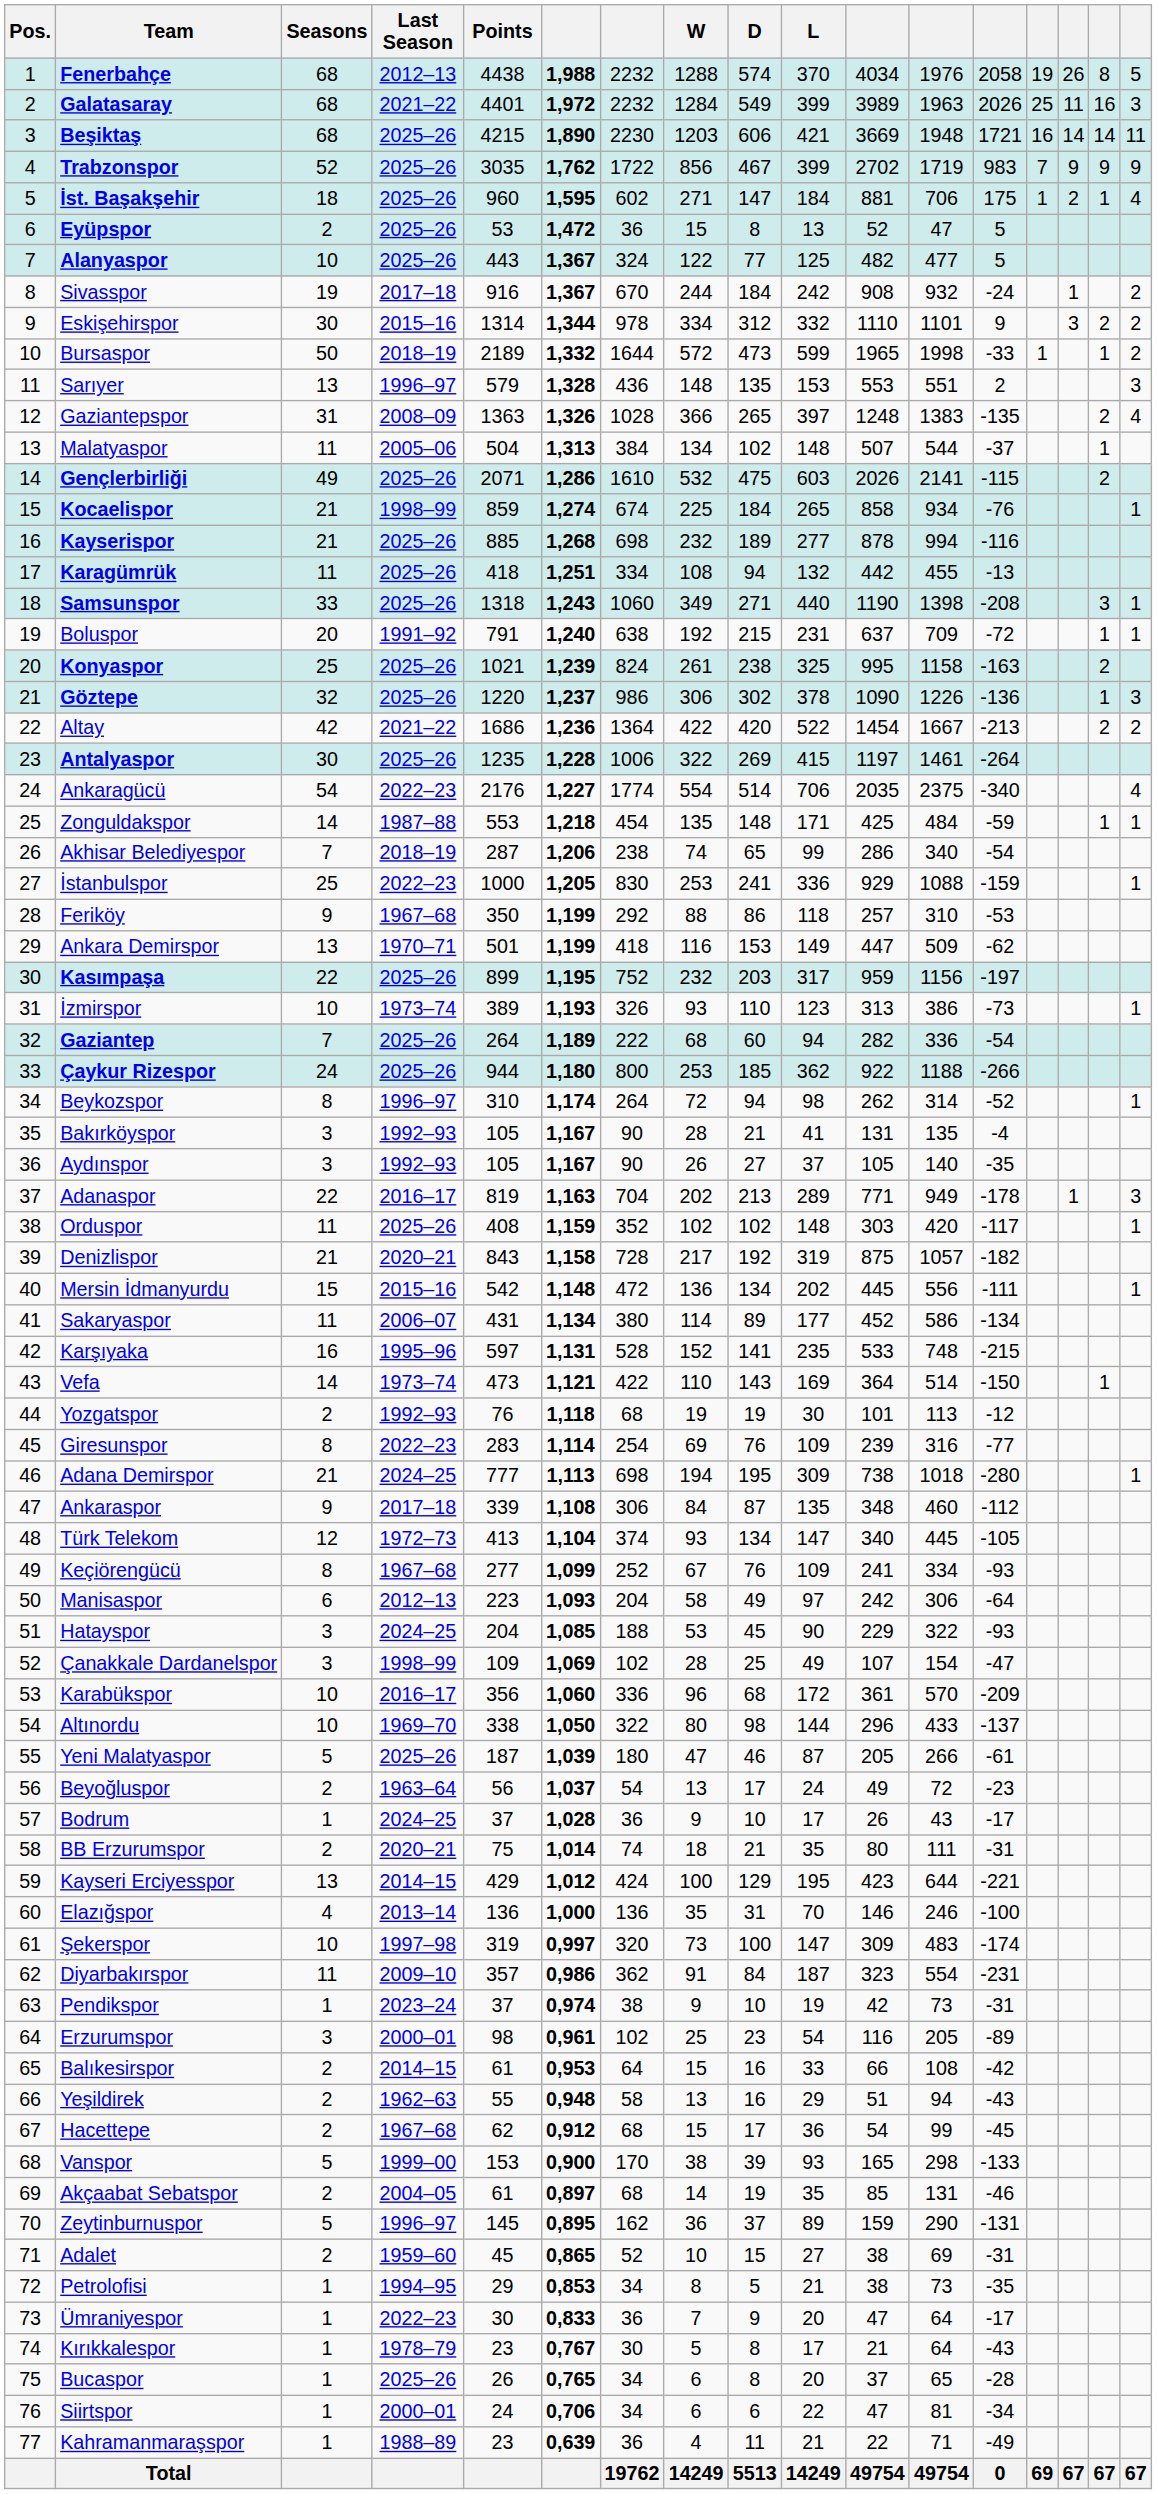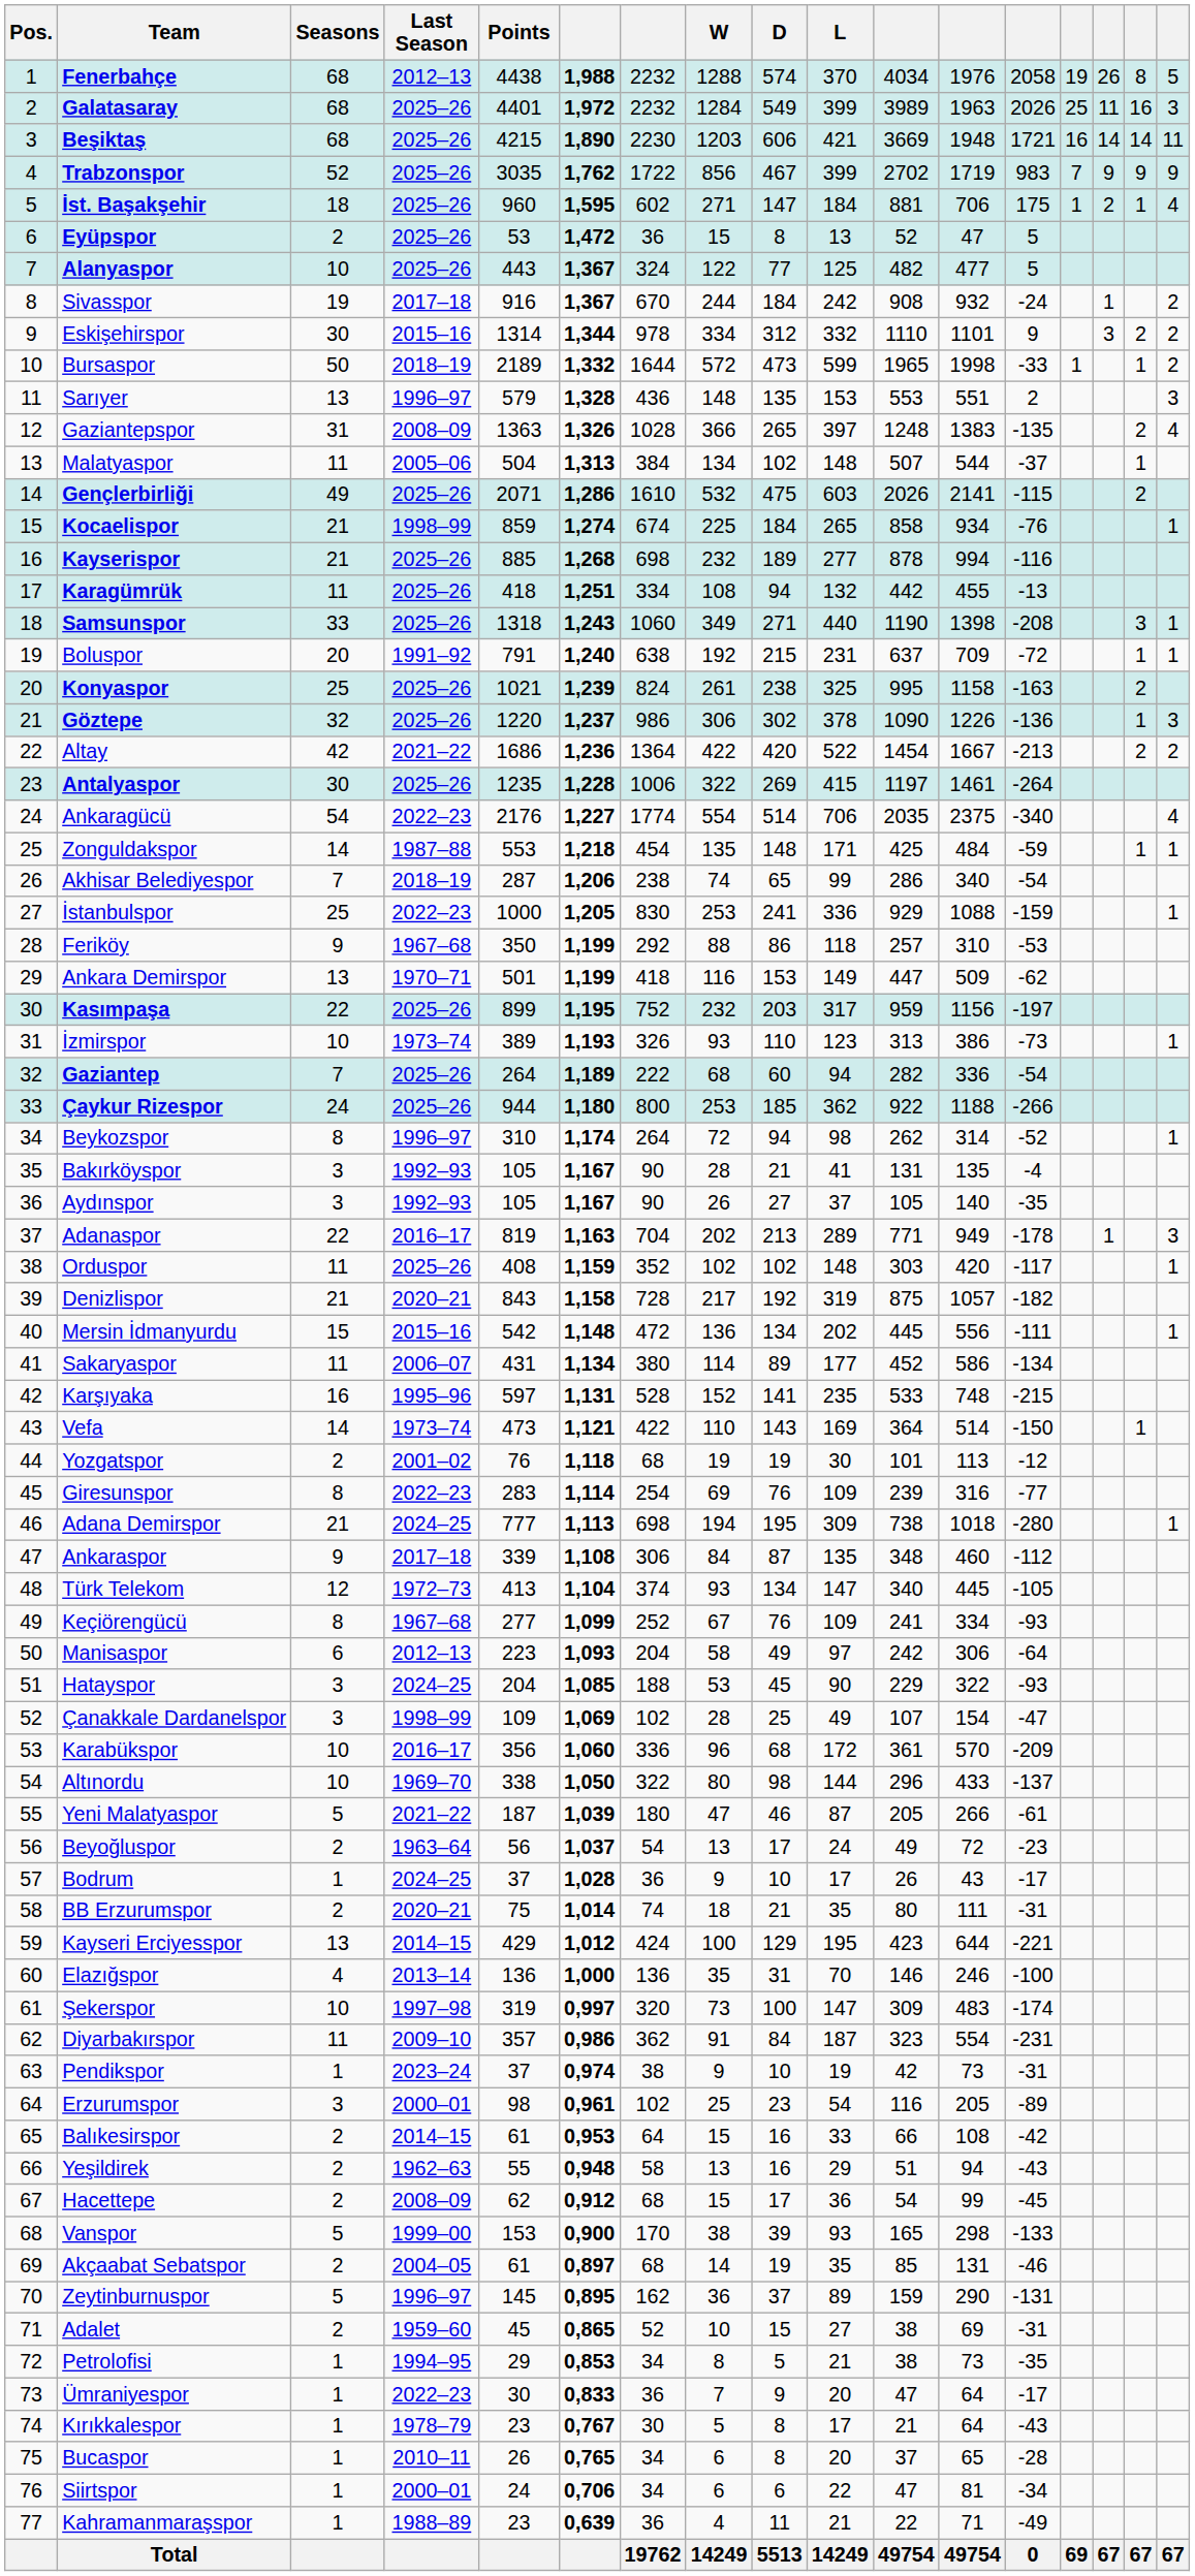Galatasaray | Last Season: 2021–22 -> 2025–26
Yozgatspor | Last Season: 1992–93 -> 2001–02
Yeni Malatyaspor | Last Season: 2025–26 -> 2021–22
Hacettepe | Last Season: 1967–68 -> 2008–09
Bucaspor | Last Season: 2025–26 -> 2010–11
